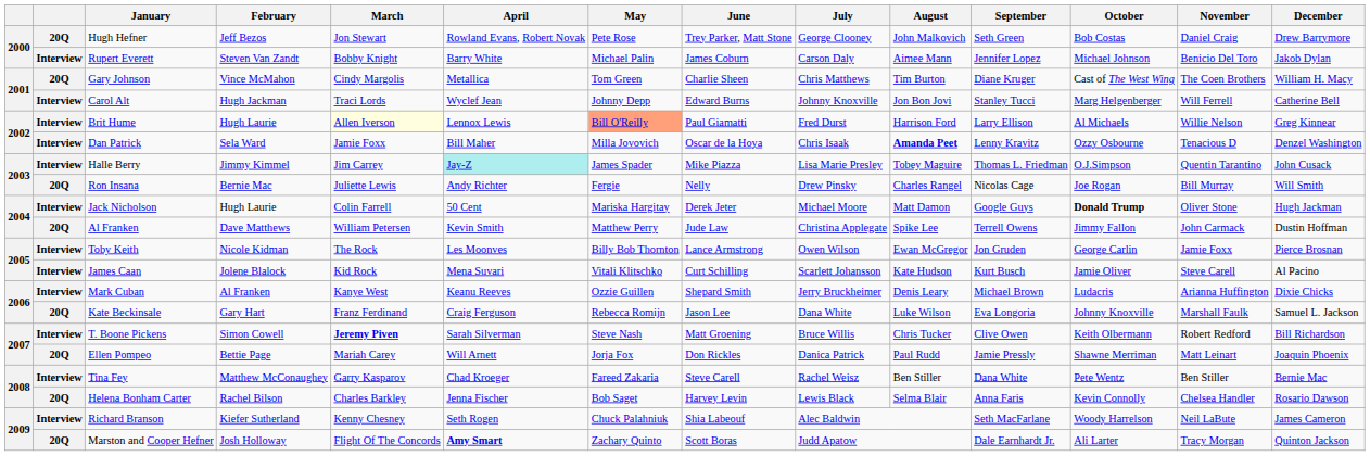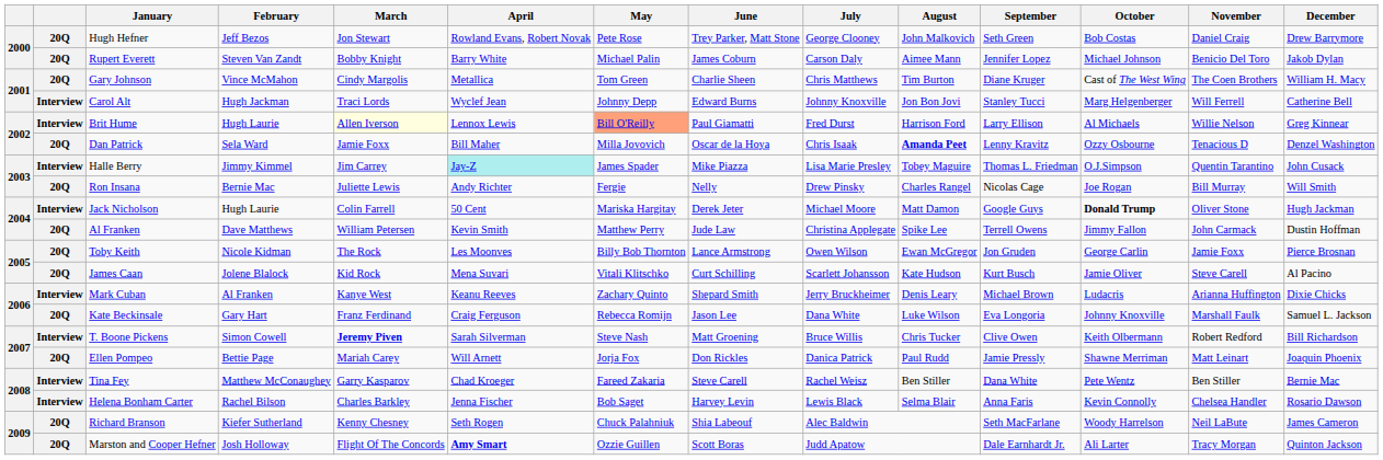Rupert Everett | column 2: Interview -> 20Q
Dan Patrick | column 2: Interview -> 20Q
Toby Keith | column 2: Interview -> 20Q
James Caan | column 2: Interview -> 20Q
Mark Cuban | May: Ozzie Guillen -> Zachary Quinto
Helena Bonham Carter | column 2: 20Q -> Interview
Richard Branson | column 2: Interview -> 20Q
Marston and Cooper Hefner | May: Zachary Quinto -> Ozzie Guillen
